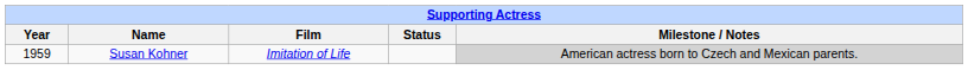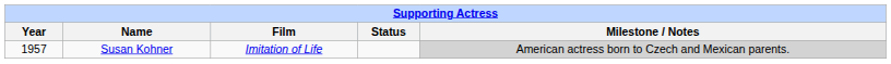Susan Kohner | Year: 1959 -> 1957
